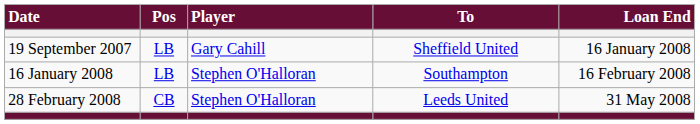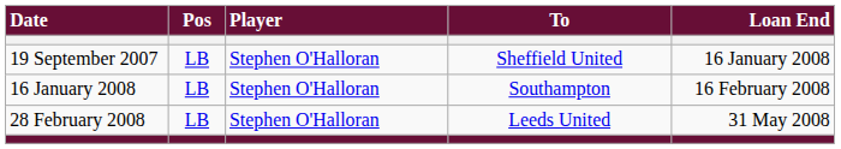19 September 2007 | Player: Gary Cahill -> Stephen O'Halloran
28 February 2008 | Pos: CB -> LB
